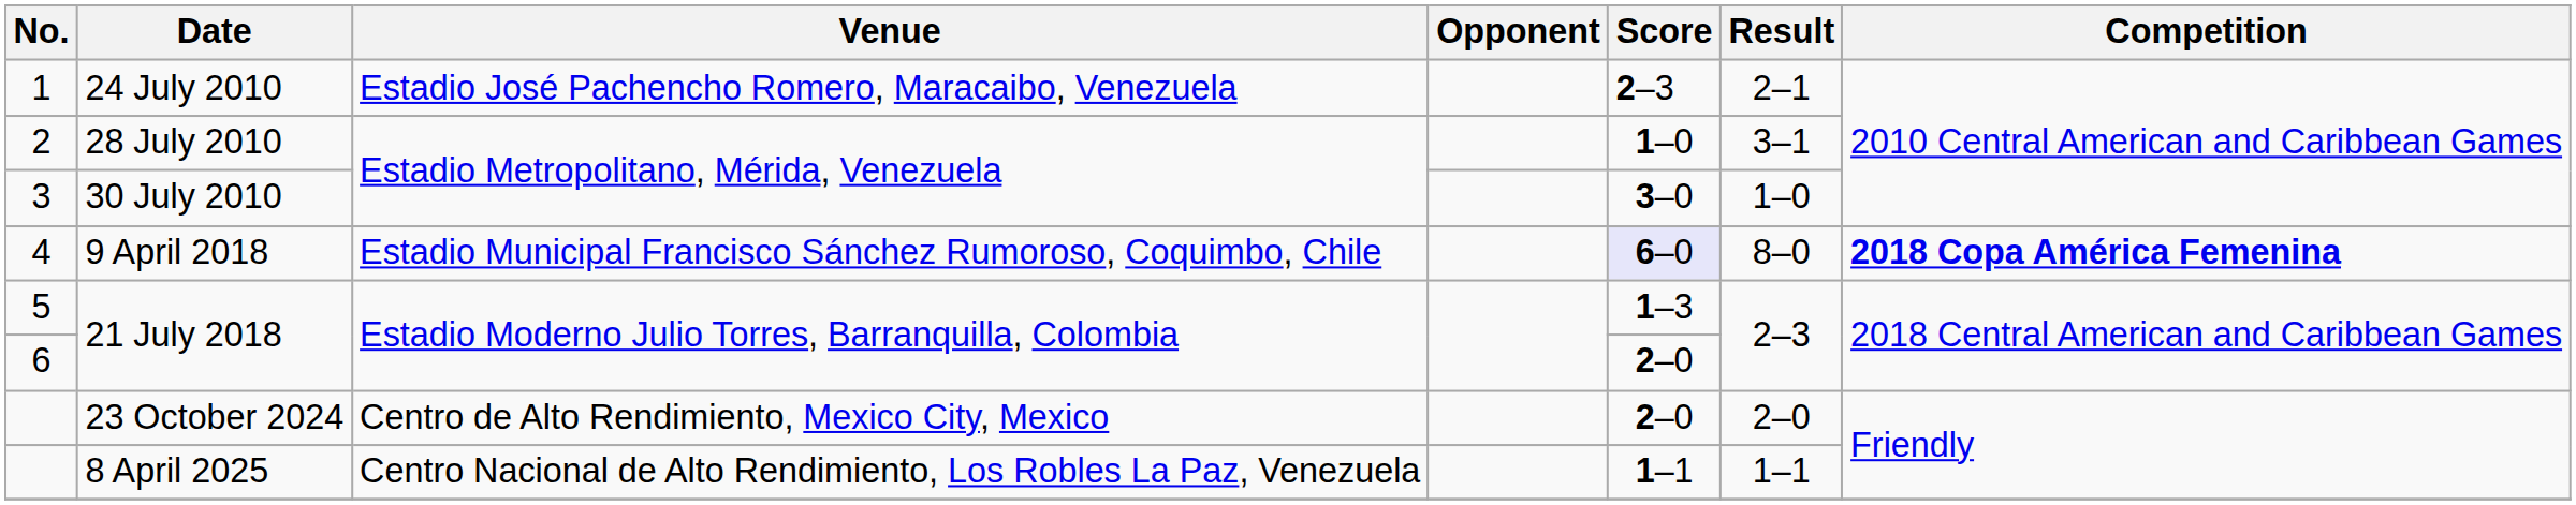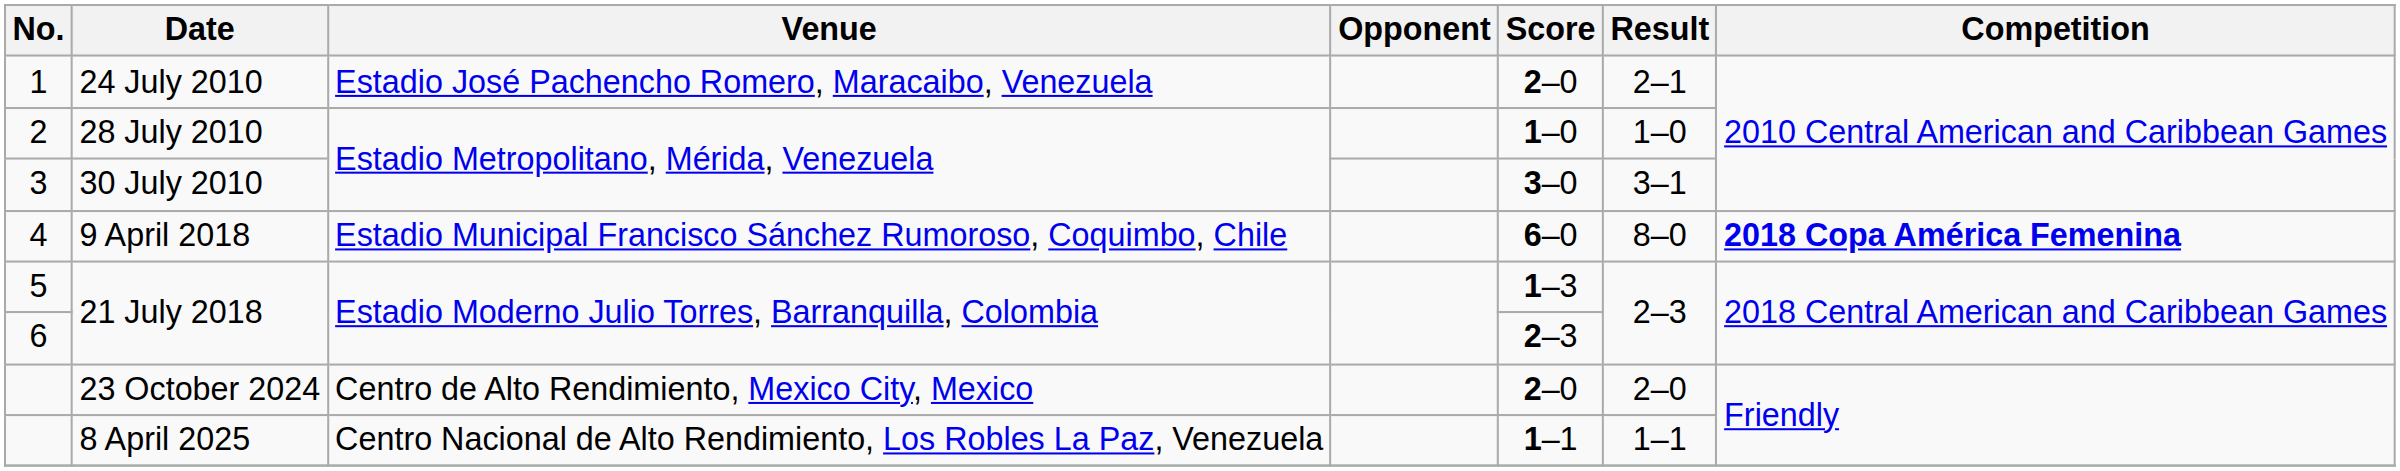1 | Score: 2–3 -> 2–0
2 | Result: 3–1 -> 1–0
3 | Result: 1–0 -> 3–1
4 | Score: lavender background -> no background
6 | Score: 2–0 -> 2–3
